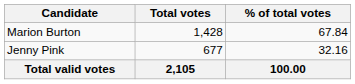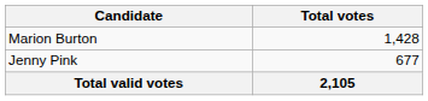- column: % of total votes | 67.84 | 32.16 | 100.00
